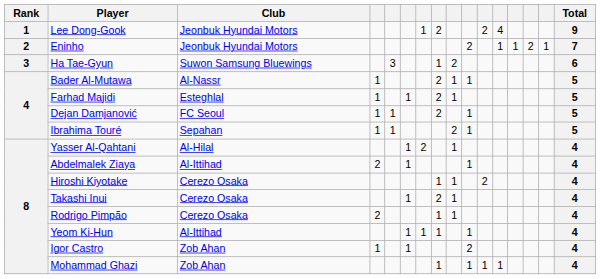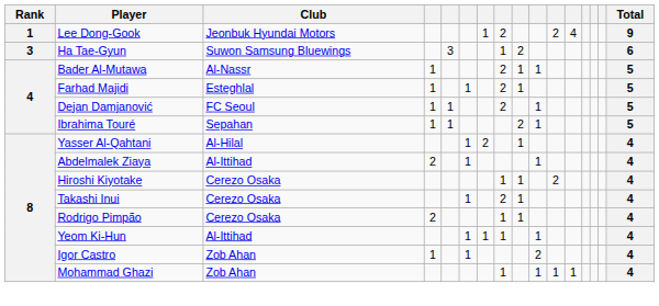- row: 2 | Eninho | Jeonbuk Hyundai Motors | 2 | 1 | 1 | 2 | 1 | 7
